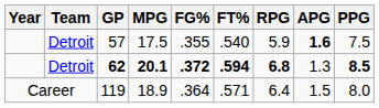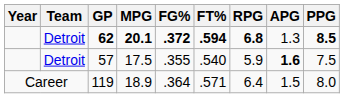rows swapped: 57 <-> 62
